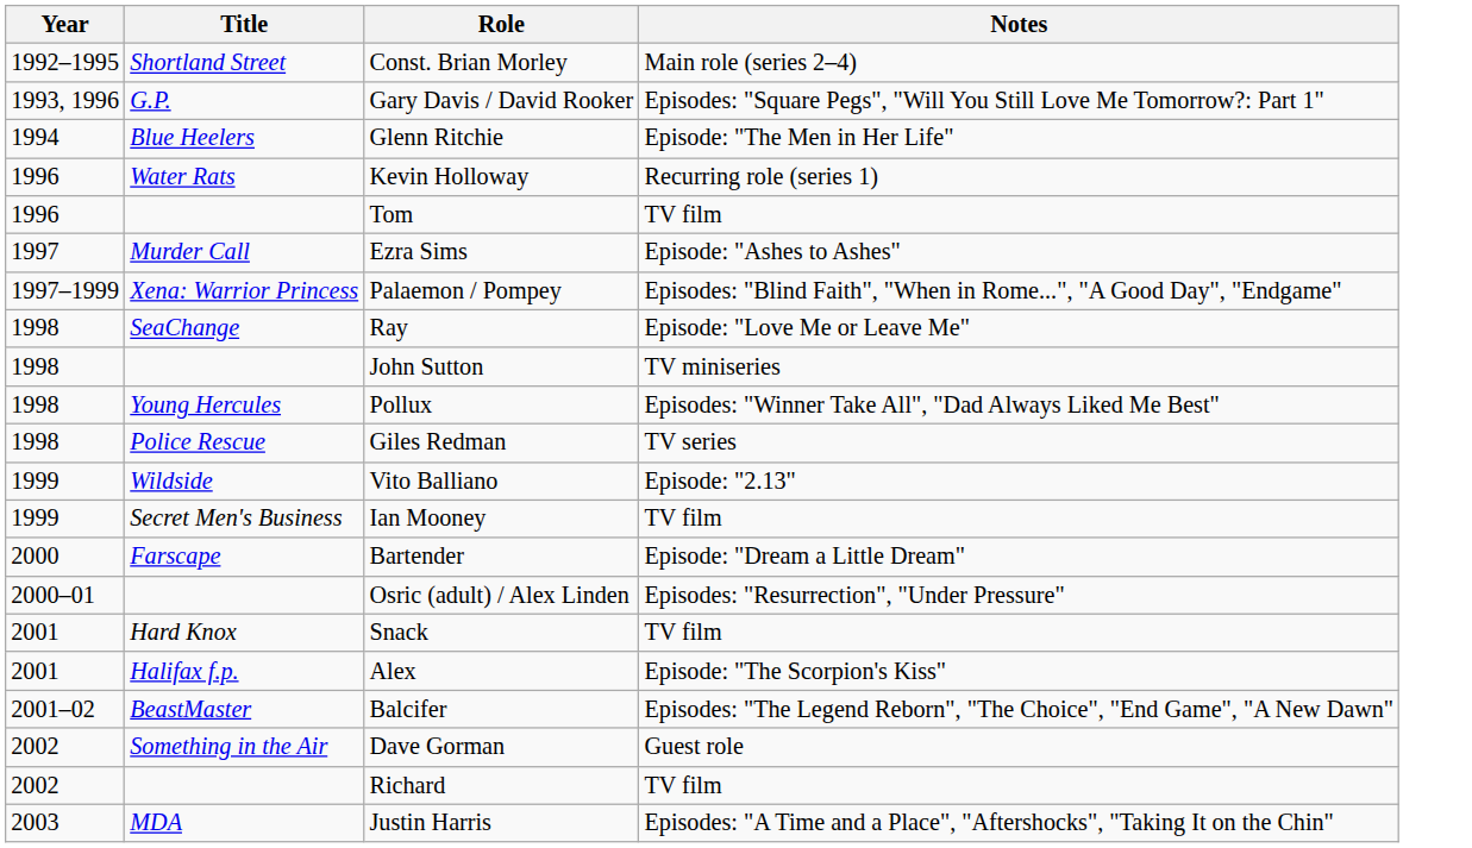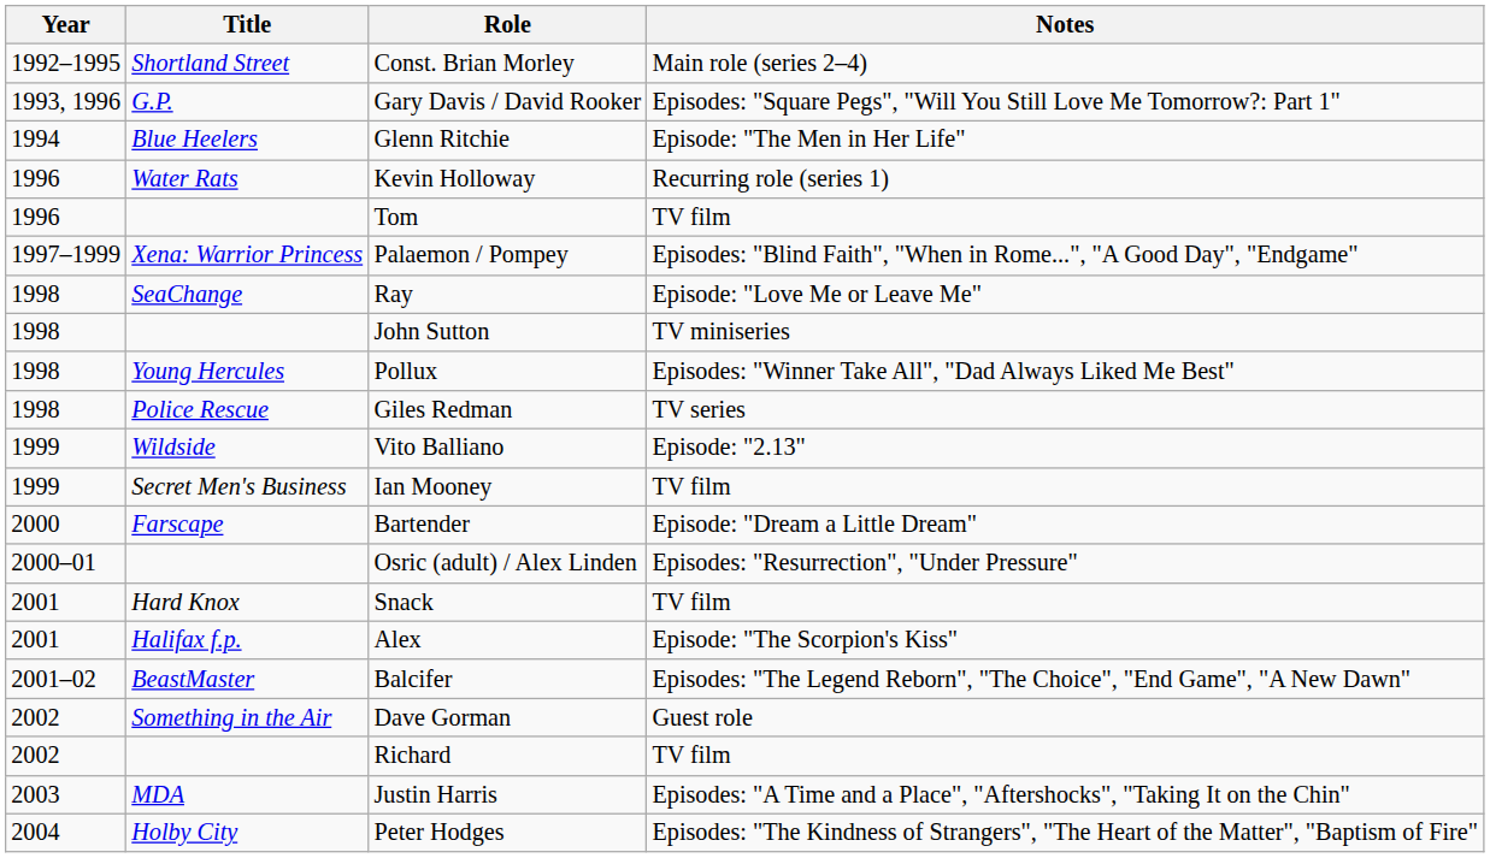- row: 1997 | Murder Call | Ezra Sims | Episode: "Ashes to Ashes"
+ row: 2004 | Holby City | Peter Hodges | Episodes: "The Kindness of Strangers", "The Heart of the Matter", "Baptism of Fire"
